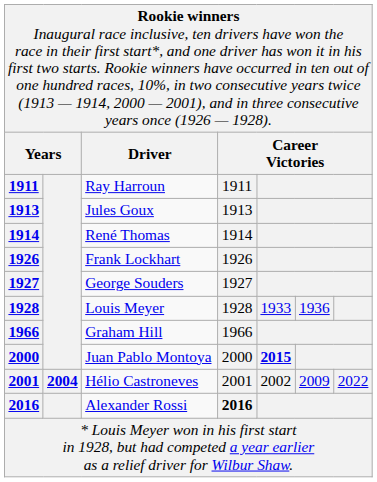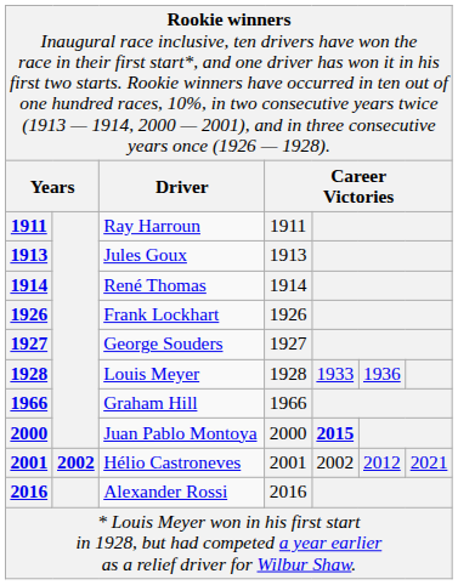Hélio Castroneves | column 2: 2004 -> 2002
Hélio Castroneves | column 6: 2009 -> 2012
Hélio Castroneves | column 7: 2022 -> 2021
Alexander Rossi | column 4: bold -> normal
